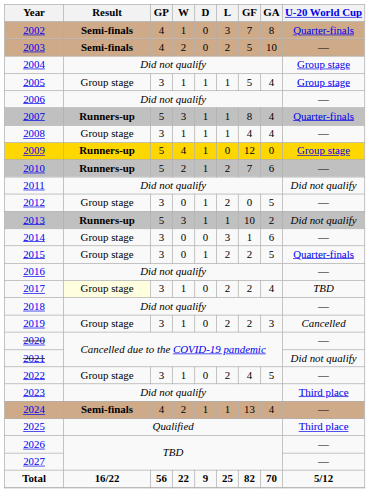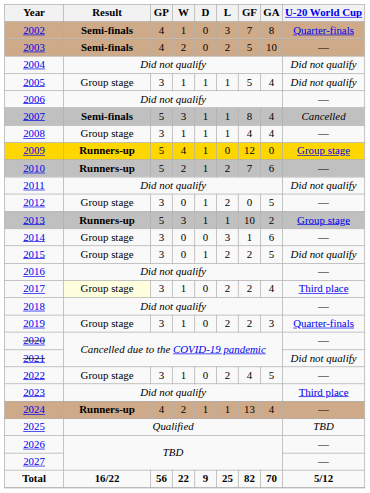2004 | U-20 World Cup: Group stage -> Did not qualify
2005 | U-20 World Cup: Group stage -> Did not qualify
2007 | Result: Runners-up -> Semi-finals
2007 | U-20 World Cup: Quarter-finals -> Cancelled
2013 | U-20 World Cup: Did not qualify -> Group stage
2015 | U-20 World Cup: Quarter-finals -> Did not qualify
2017 | U-20 World Cup: TBD -> Third place
2019 | U-20 World Cup: Cancelled -> Quarter-finals
2024 | Result: Semi-finals -> Runners-up
2025 | U-20 World Cup: Third place -> TBD
